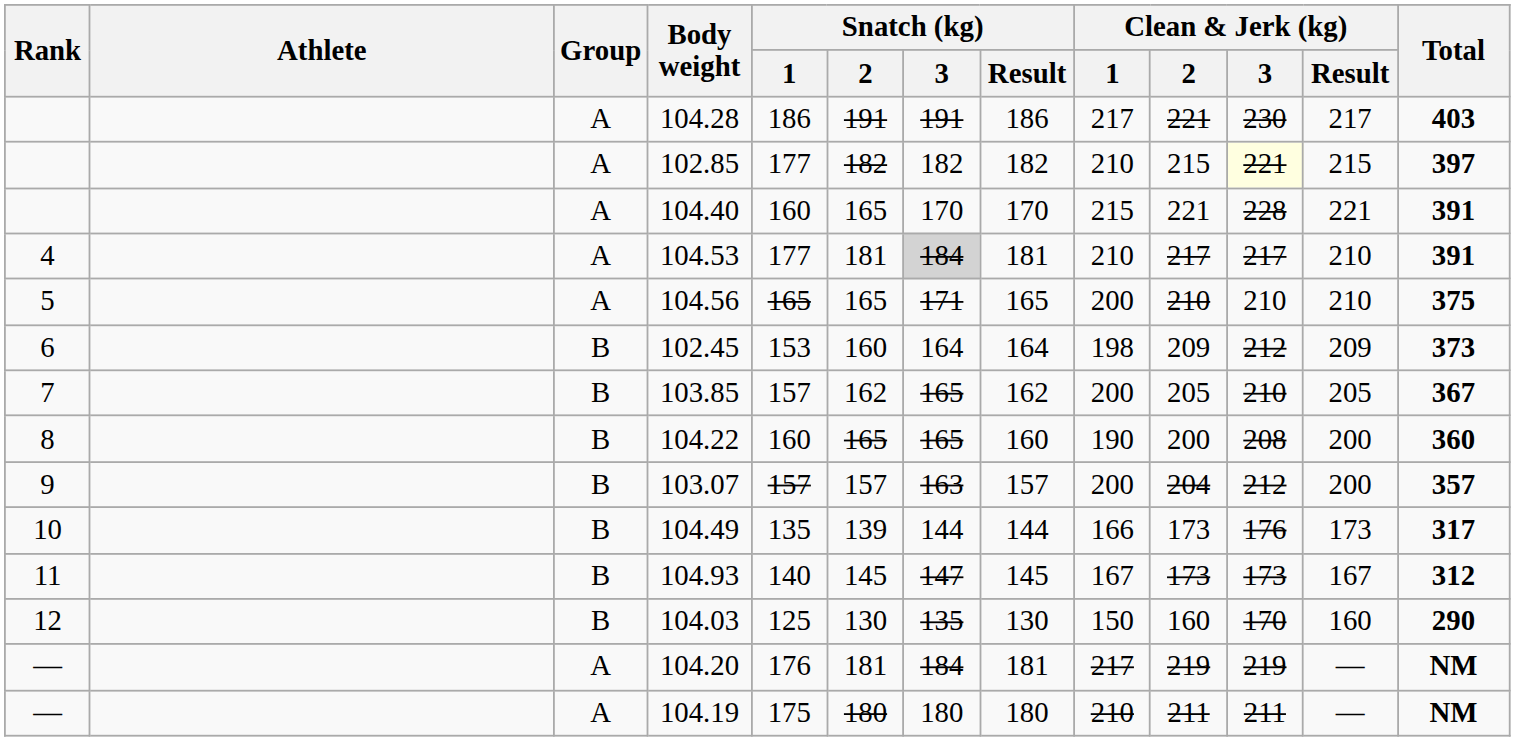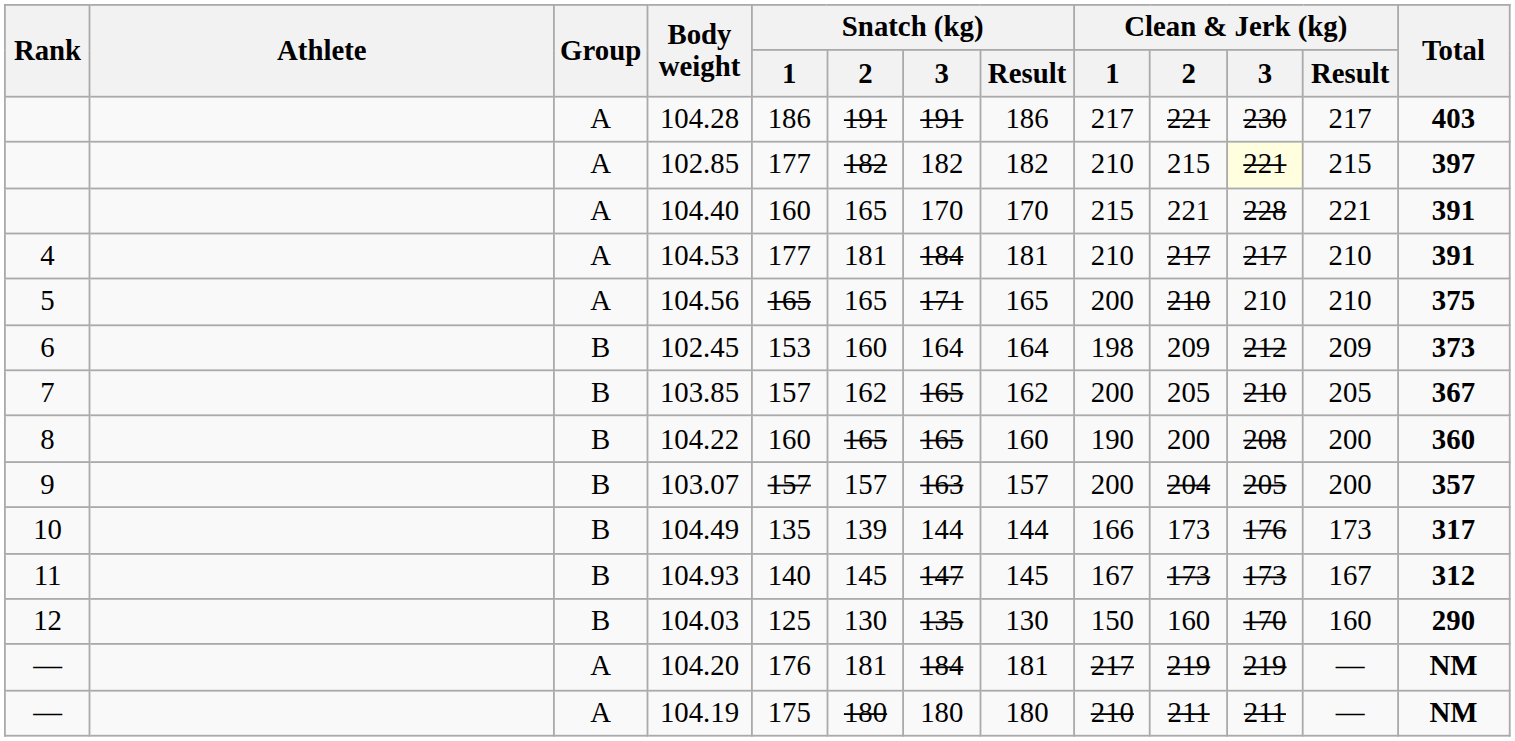104.53 | Snatch (kg) / 3: lightgrey background -> no background
103.07 | Clean & Jerk (kg) / 3: 212 -> 205
